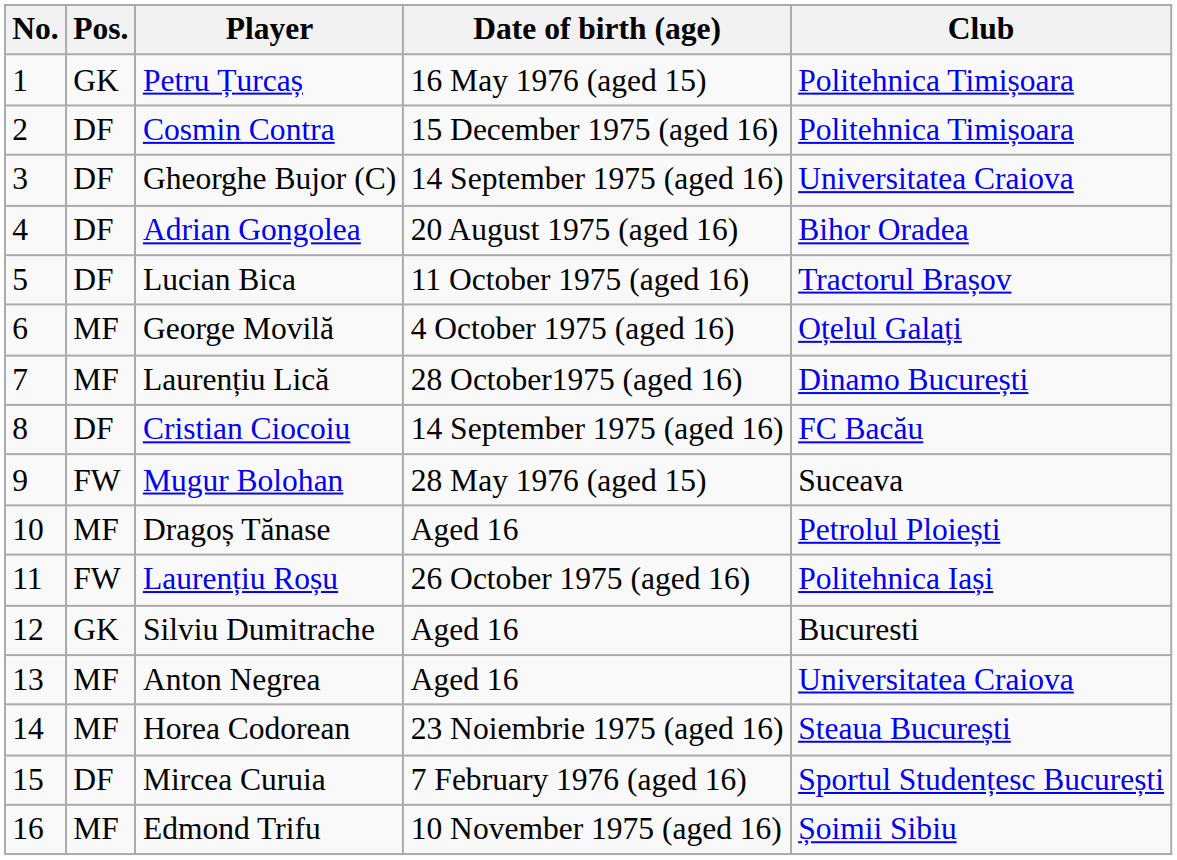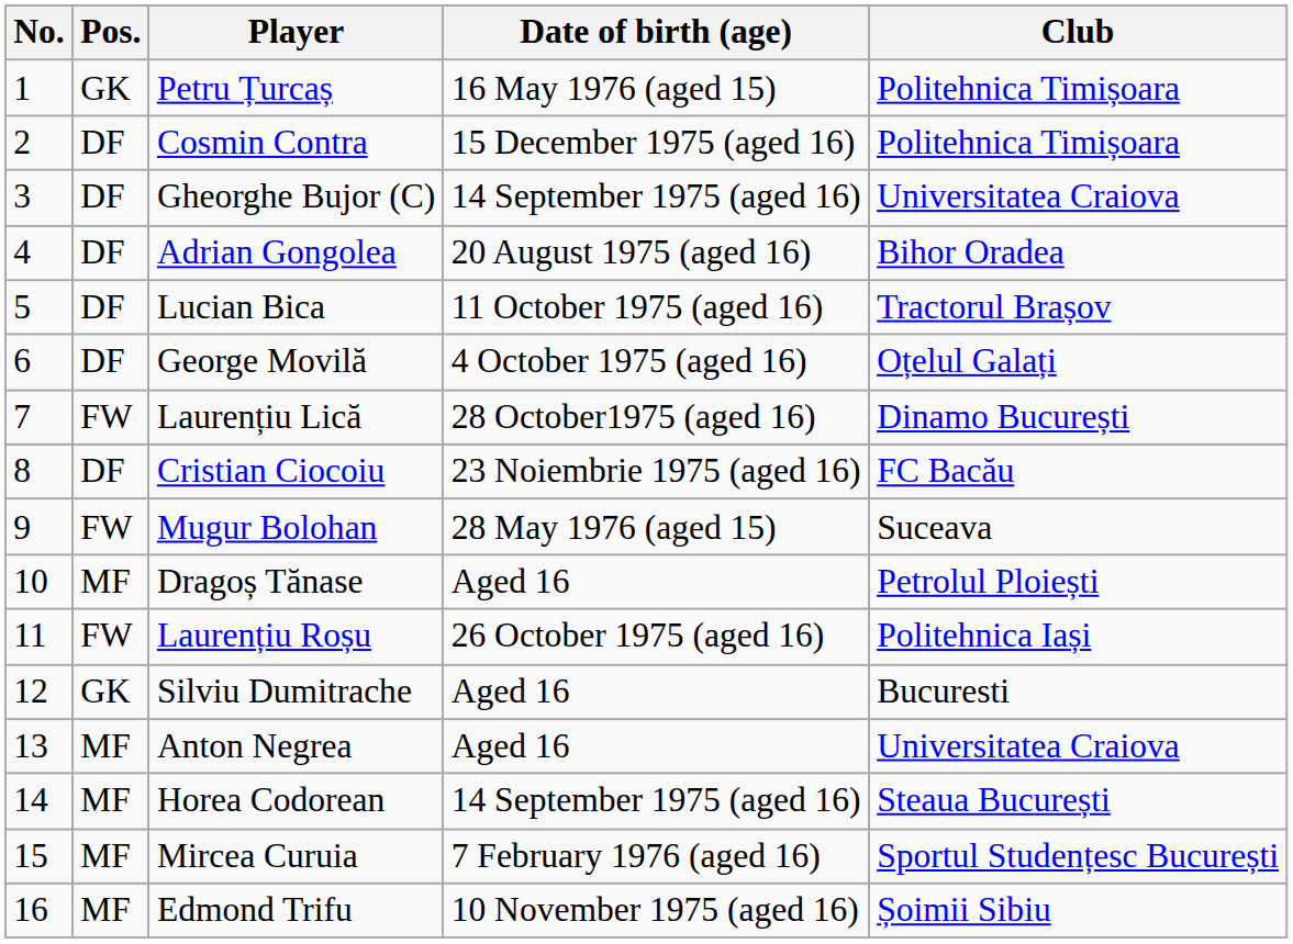George Movilă | Pos.: MF -> DF
Laurențiu Lică | Pos.: MF -> FW
Cristian Ciocoiu | Date of birth (age): 14 September 1975 (aged 16) -> 23 Noiembrie 1975 (aged 16)
Horea Codorean | Date of birth (age): 23 Noiembrie 1975 (aged 16) -> 14 September 1975 (aged 16)
Mircea Curuia | Pos.: DF -> MF
